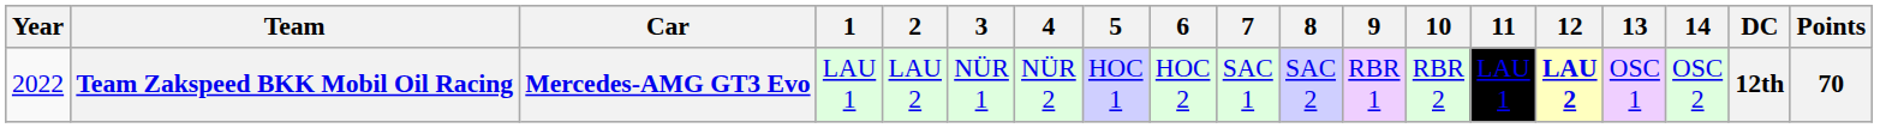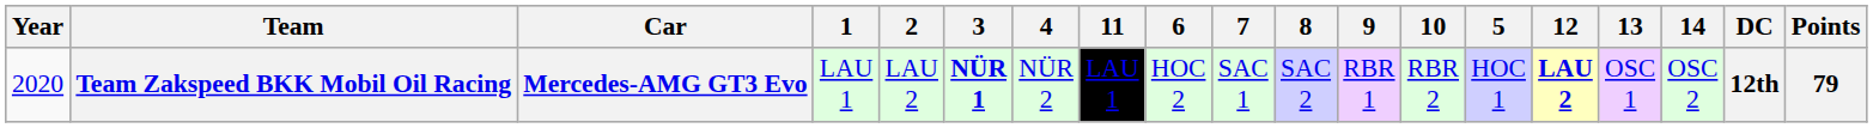columns swapped: 5 <-> 11
Team Zakspeed BKK Mobil Oil Racing | Year: 2022 -> 2020
Team Zakspeed BKK Mobil Oil Racing | 3: normal -> bold
Team Zakspeed BKK Mobil Oil Racing | Points: 70 -> 79
